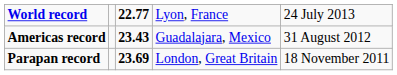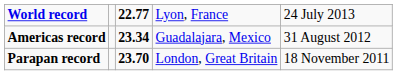Americas record | column 3: 23.43 -> 23.34
Parapan record | column 3: 23.69 -> 23.70
